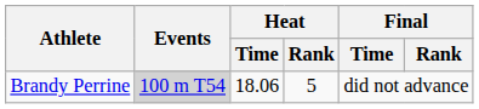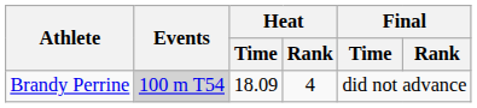Brandy Perrine | Heat / Time: 18.06 -> 18.09
Brandy Perrine | Heat / Rank: 5 -> 4
